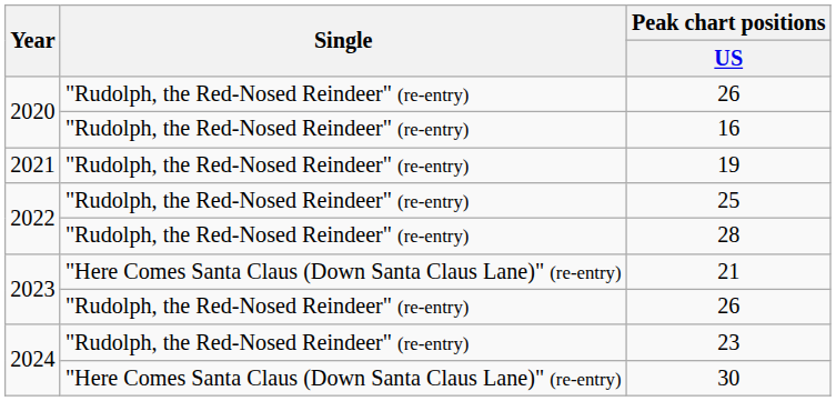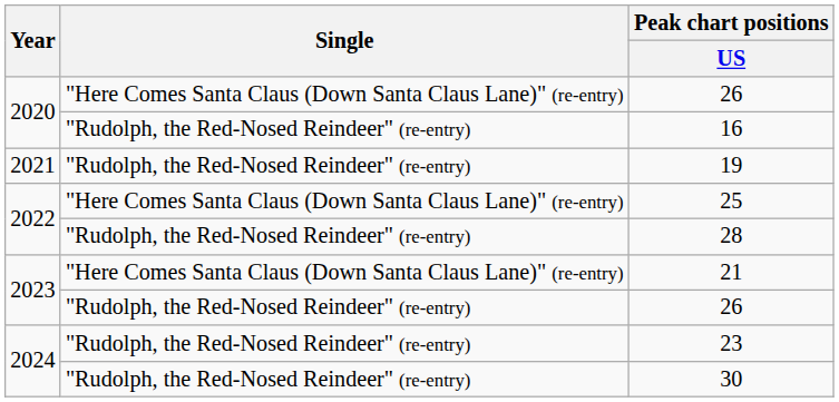2020 / 26 | Single: "Rudolph, the Red-Nosed Reindeer" (re-entry) -> "Here Comes Santa Claus (Down Santa Claus Lane)" (re-entry)
25 | Single: "Rudolph, the Red-Nosed Reindeer" (re-entry) -> "Here Comes Santa Claus (Down Santa Claus Lane)" (re-entry)
30 | Single: "Here Comes Santa Claus (Down Santa Claus Lane)" (re-entry) -> "Rudolph, the Red-Nosed Reindeer" (re-entry)
